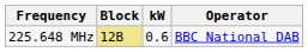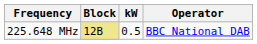225.648 MHz | kW: 0.6 -> 0.5
